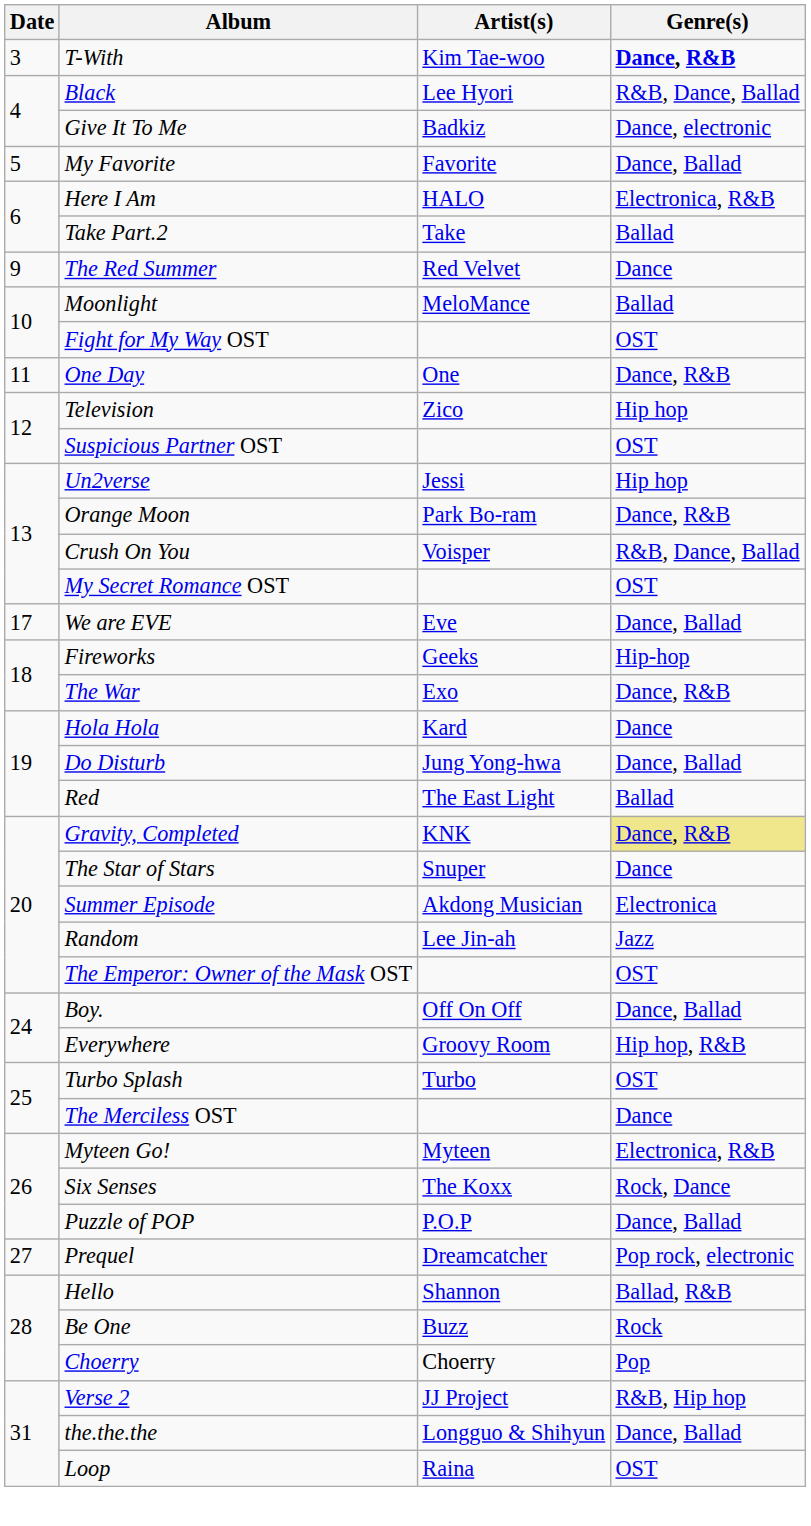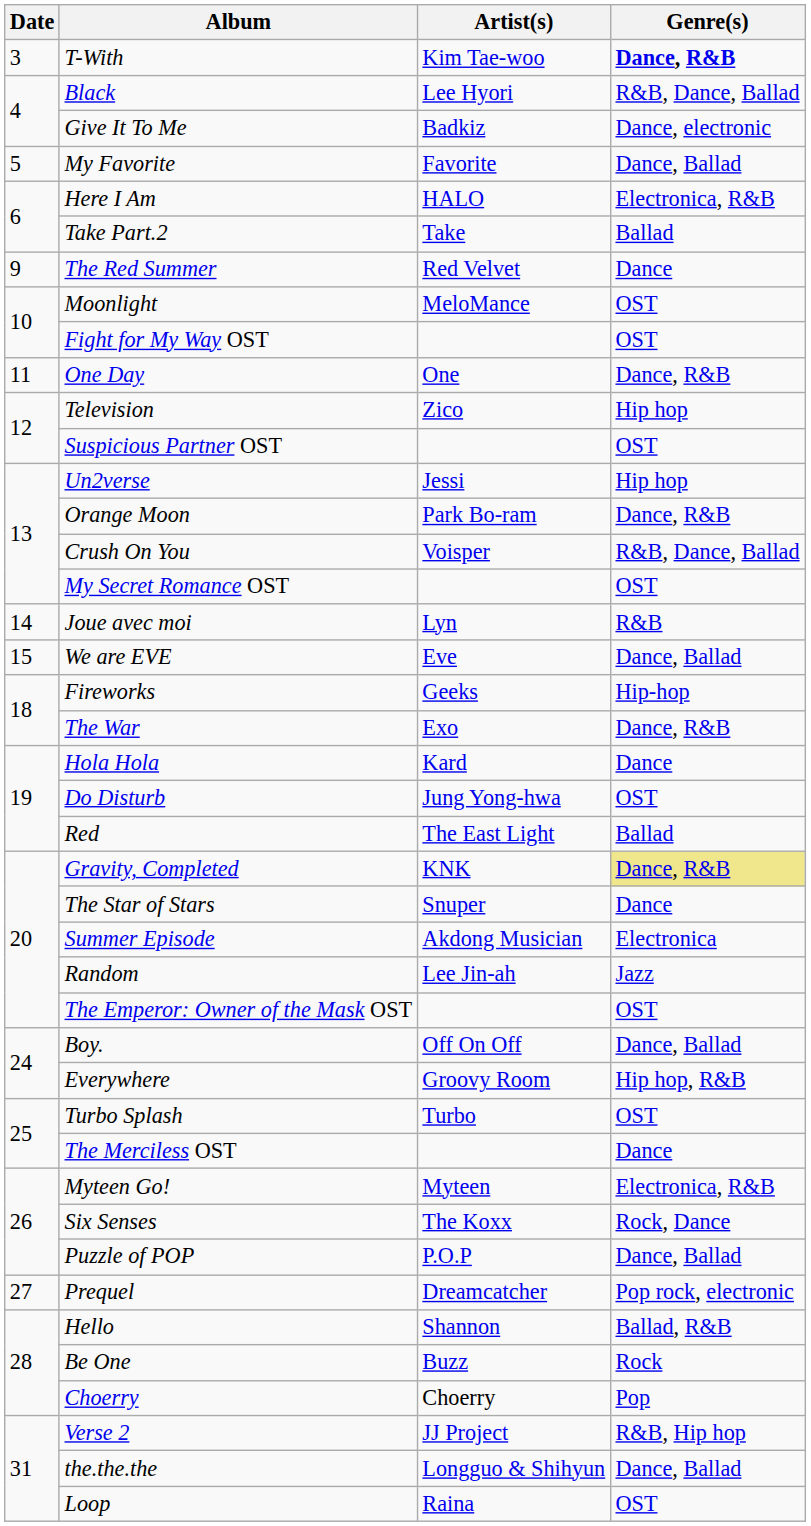Moonlight | Genre(s): Ballad -> OST
+ row: 14 | Joue avec moi | Lyn | R&B
We are EVE | Date: 17 -> 15
Do Disturb | Genre(s): Dance, Ballad -> OST
